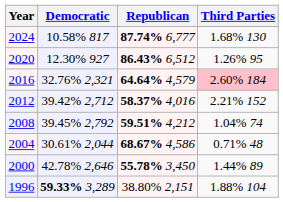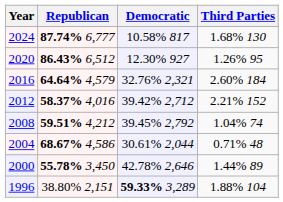columns swapped: Republican <-> Democratic
2016 | Third Parties: pink background -> no background
